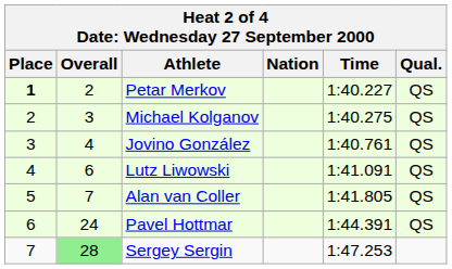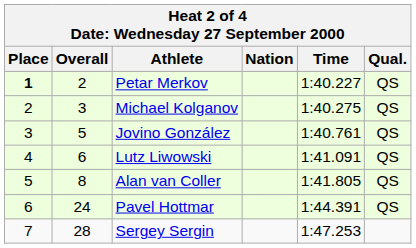Jovino González | Overall: 4 -> 5
Alan van Coller | Overall: 7 -> 8
Sergey Sergin | Overall: lightgreen background -> no background
